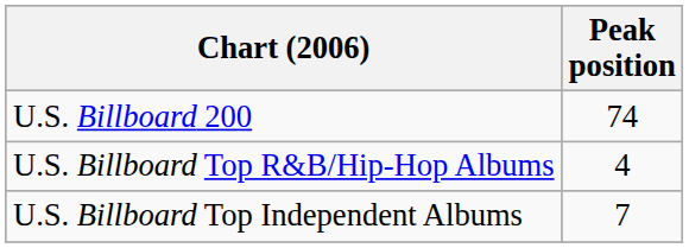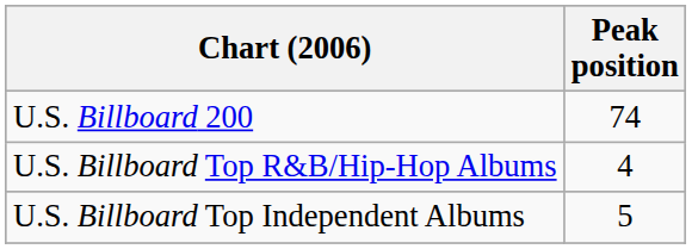U.S. Billboard Top Independent Albums | Peak position: 7 -> 5
